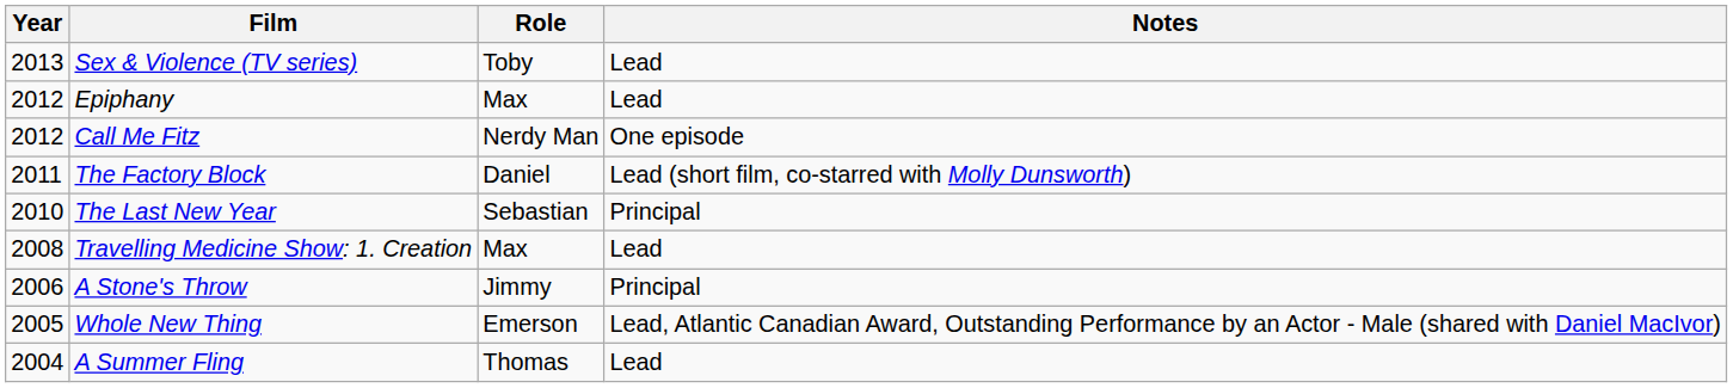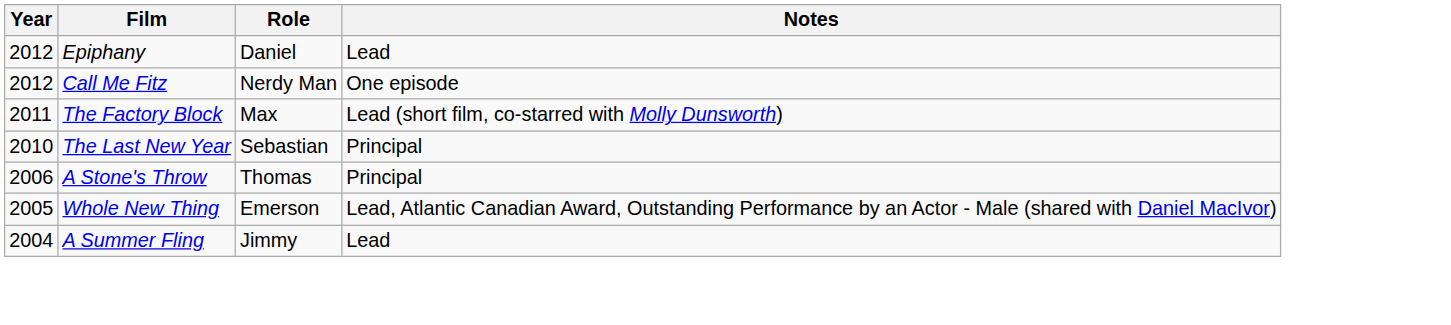- row: 2013 | Sex & Violence (TV series) | Toby | Lead
Epiphany | Role: Max -> Daniel
The Factory Block | Role: Daniel -> Max
- row: 2008 | Travelling Medicine Show: 1. Creation | Max | Lead
A Stone's Throw | Role: Jimmy -> Thomas
A Summer Fling | Role: Thomas -> Jimmy
